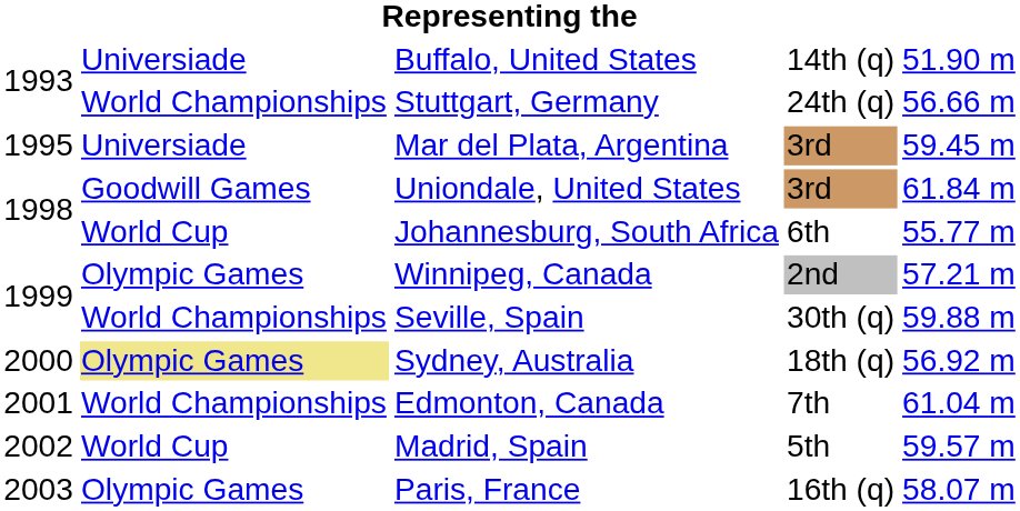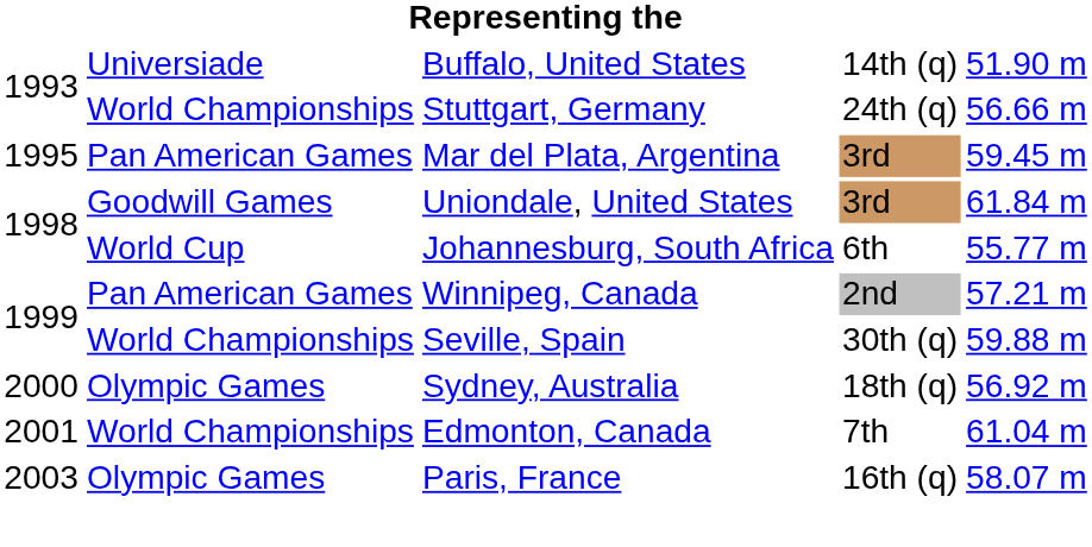Mar del Plata, Argentina | column 2: Universiade -> Pan American Games
Winnipeg, Canada | column 2: Olympic Games -> Pan American Games
Sydney, Australia | column 2: khaki background -> no background
- row: 2002 | World Cup | Madrid, Spain | 5th | 59.57 m
